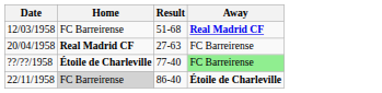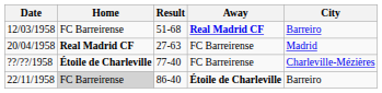+ column: City | Barreiro | Madrid | Charleville-Mézières | Barreiro
??/??/1958 | Away: lightgreen background -> no background
